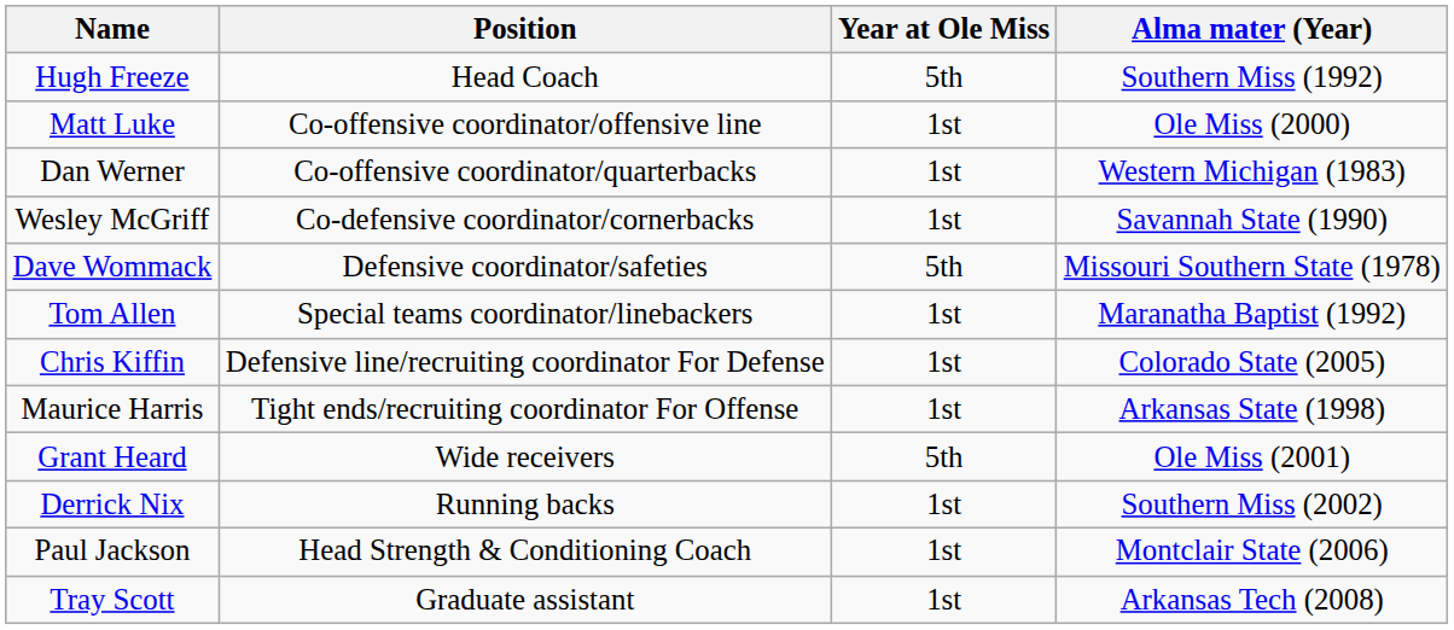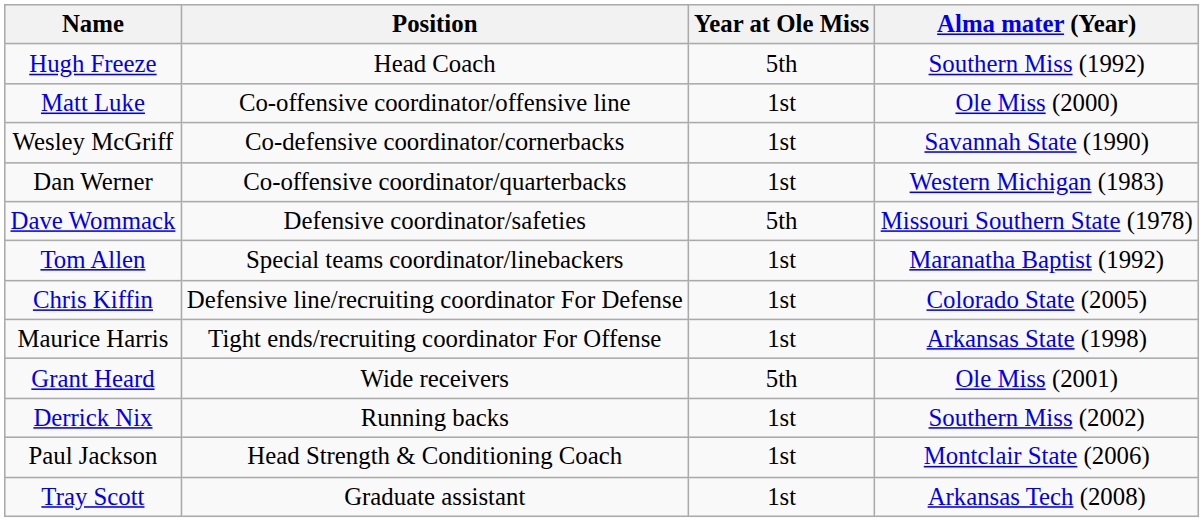rows swapped: Dan Werner <-> Wesley McGriff
